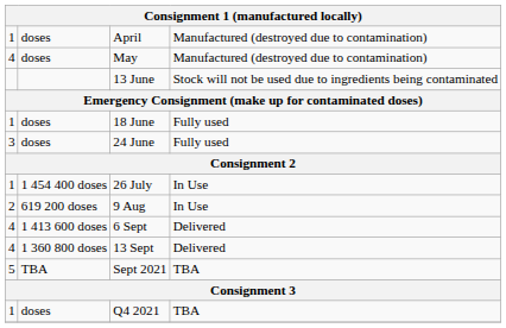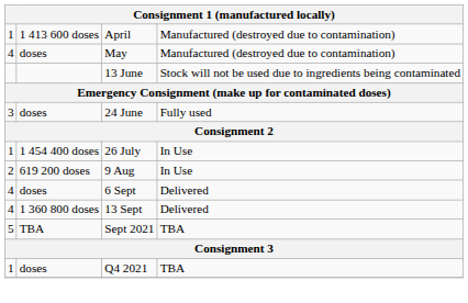April | column 2: doses -> 1 413 600 doses
- row: 1 | doses | 18 June | Fully used
6 Sept | column 2: 1 413 600 doses -> doses
